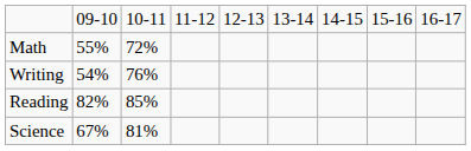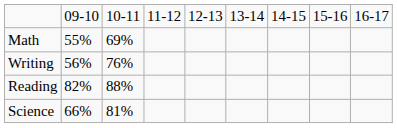Math | column 3: 72% -> 69%
Writing | column 2: 54% -> 56%
Reading | column 3: 85% -> 88%
Science | column 2: 67% -> 66%
